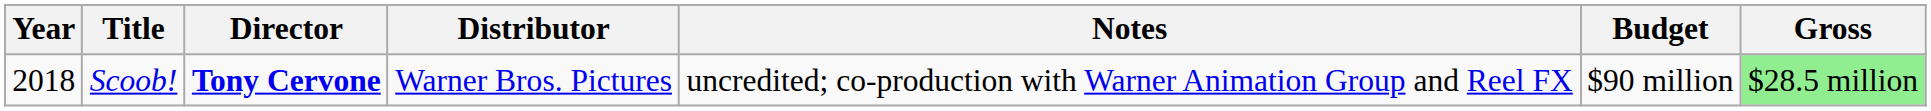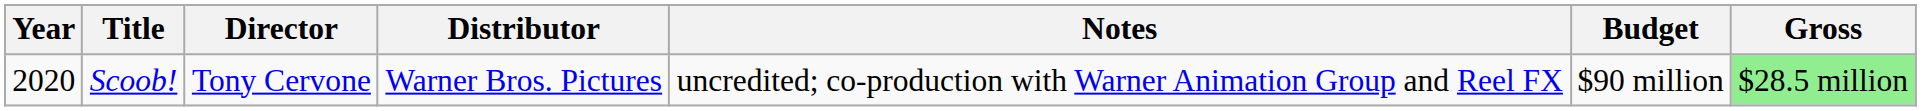Scoob! | Year: 2018 -> 2020
Scoob! | Director: bold -> normal
